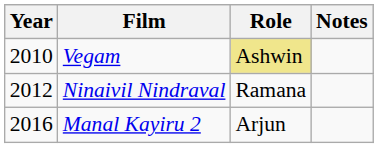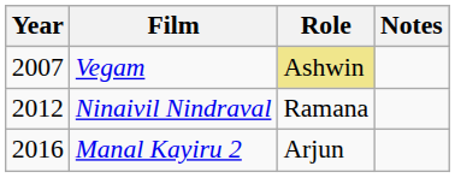Vegam | Year: 2010 -> 2007
